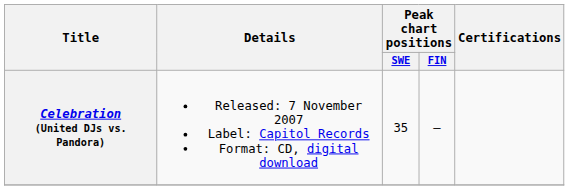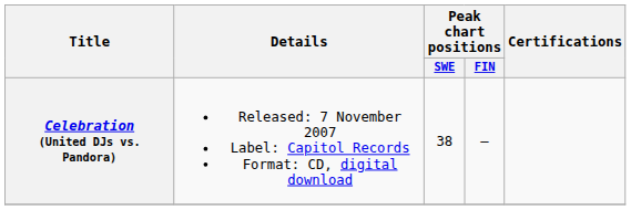Celebration (United DJs vs. Pandora) | Peak chart positions / SWE: 35 -> 38
